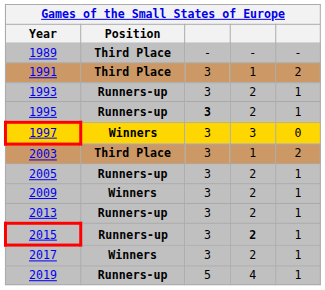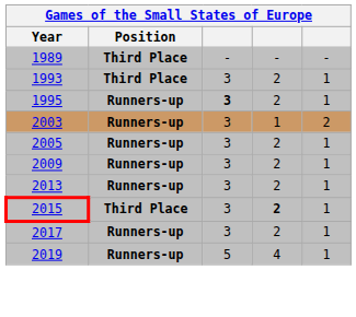- row: 1991 | Third Place | 3 | 1 | 2
1993 | Position: Runners-up -> Third Place
- row: 1997 | Winners | 3 | 3 | 0
2003 | Position: Third Place -> Runners-up
2009 | Position: Winners -> Runners-up
2015 | Position: Runners-up -> Third Place
2017 | Position: Winners -> Runners-up
